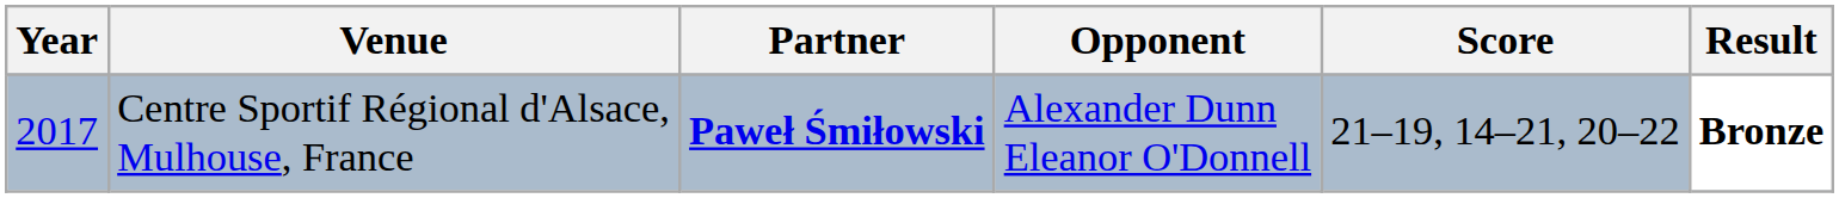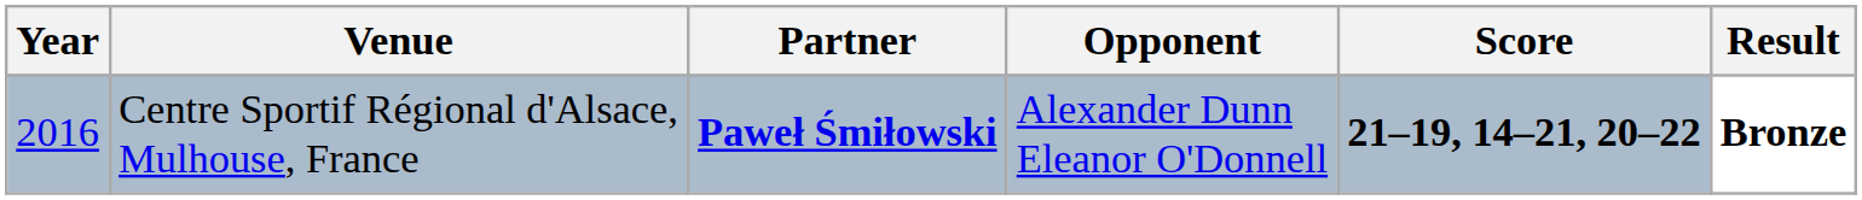Centre Sportif Régional d'Alsace, Mulhouse, France | Year: 2017 -> 2016
Centre Sportif Régional d'Alsace, Mulhouse, France | Score: normal -> bold
